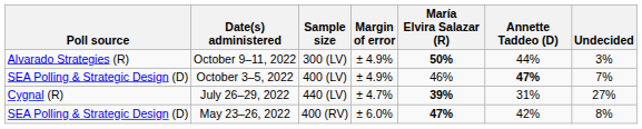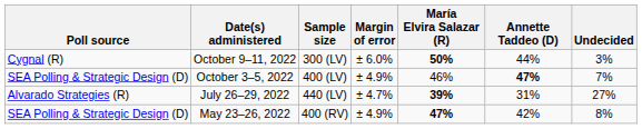October 9–11, 2022 | Poll source: Alvarado Strategies (R) -> Cygnal (R)
October 9–11, 2022 | Margin of error: ± 4.9% -> ± 6.0%
July 26–29, 2022 | Poll source: Cygnal (R) -> Alvarado Strategies (R)
May 23–26, 2022 | Margin of error: ± 6.0% -> ± 4.9%
